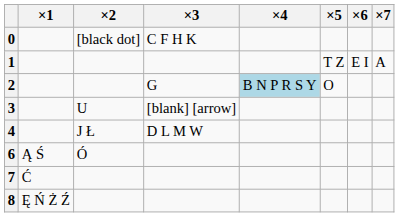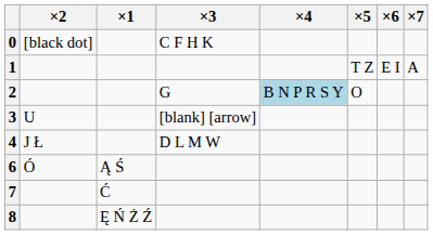columns swapped: ×1 <-> ×2
